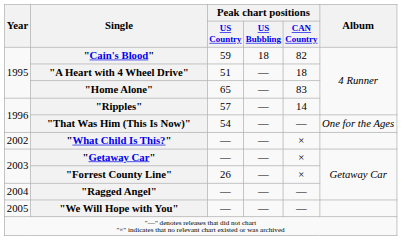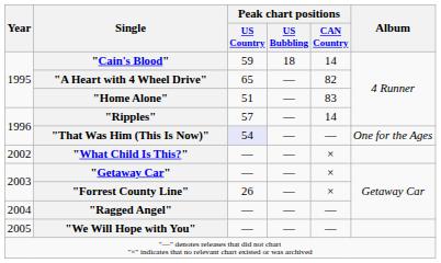"Cain's Blood" | Peak chart positions / CAN Country: 82 -> 14
"A Heart with 4 Wheel Drive" | Peak chart positions / US Country: 51 -> 65
"A Heart with 4 Wheel Drive" | Peak chart positions / CAN Country: 18 -> 82
"Home Alone" | Peak chart positions / US Country: 65 -> 51
"That Was Him (This Is Now)" | Peak chart positions / US Country: no background -> lavender background
